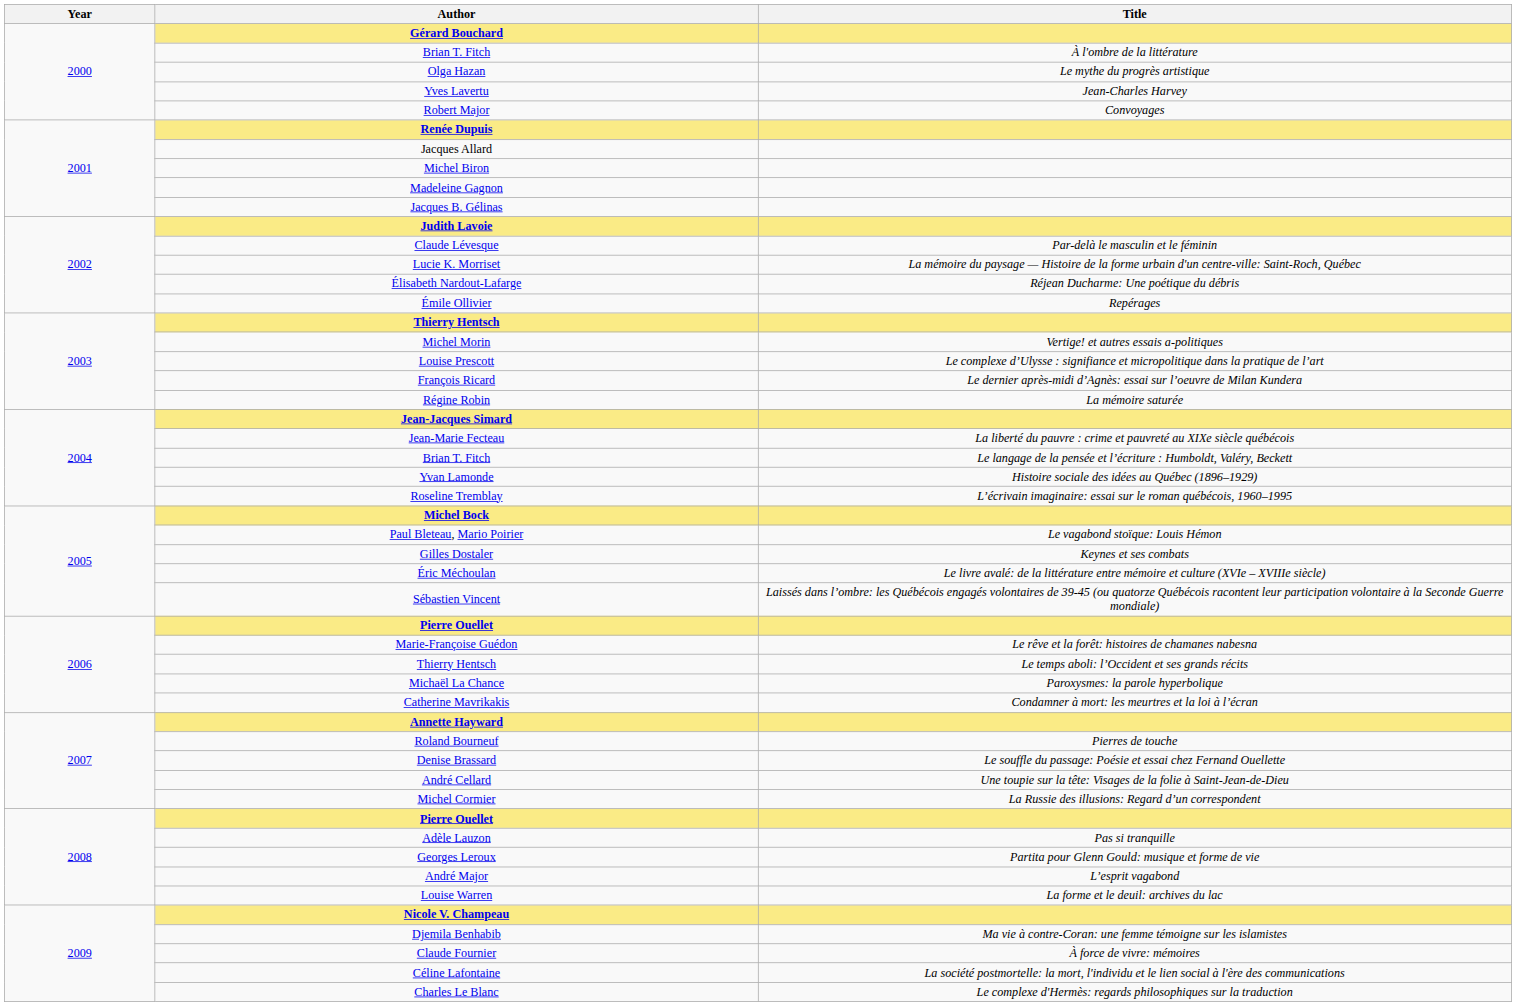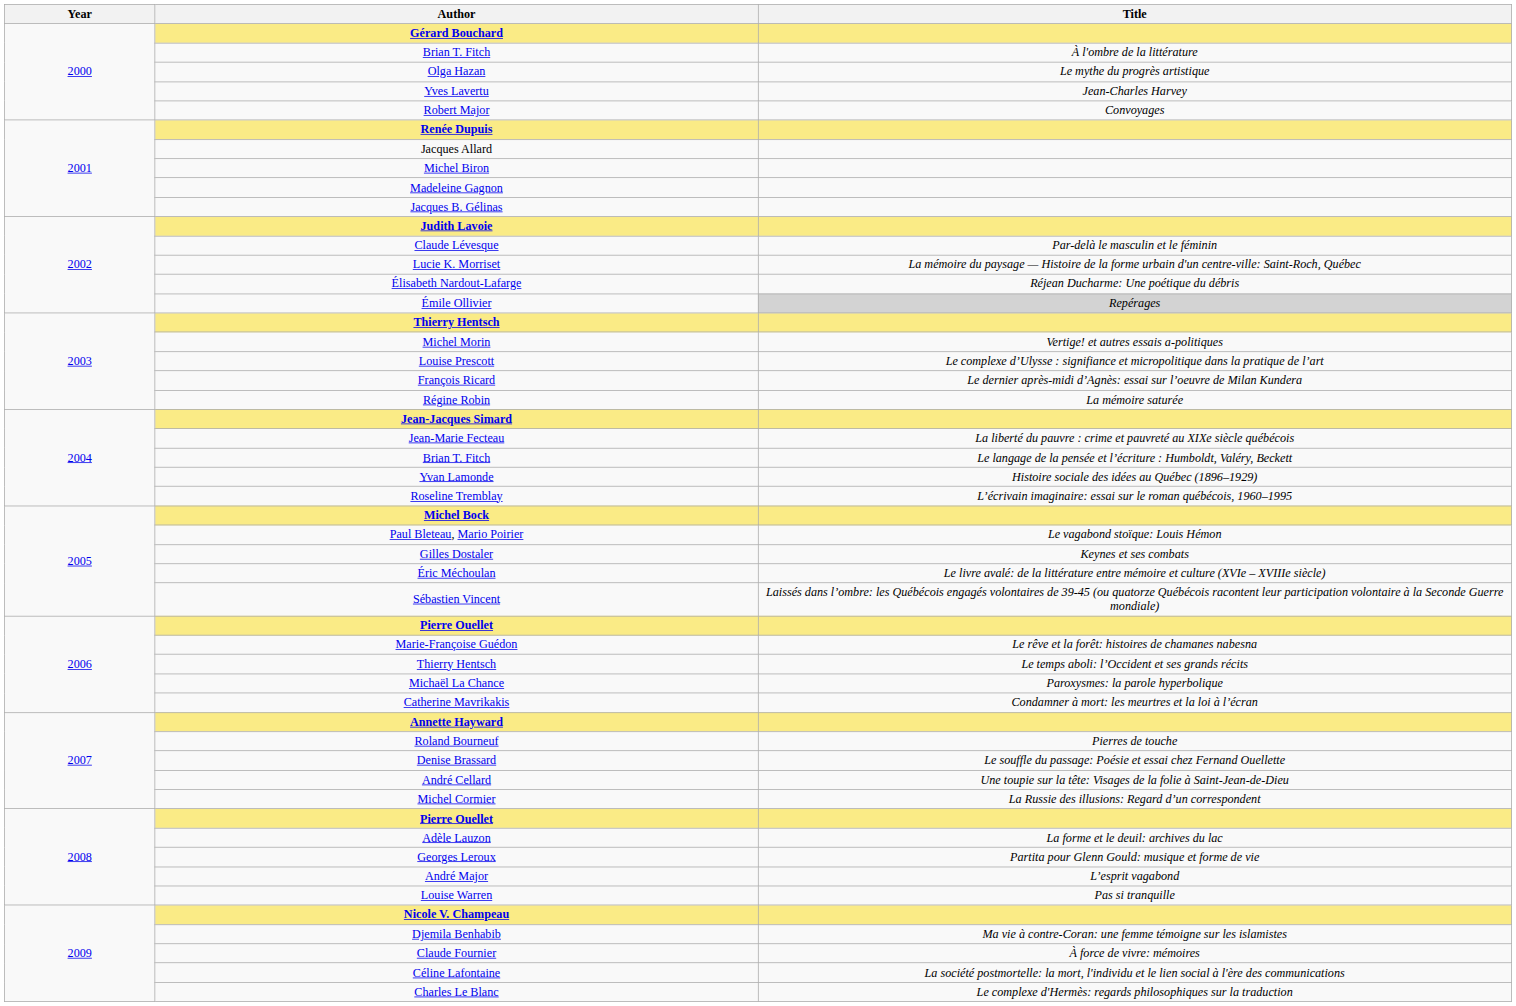Émile Ollivier | Title: no background -> lightgrey background
Adèle Lauzon | Title: Pas si tranquille -> La forme et le deuil: archives du lac
Louise Warren | Title: La forme et le deuil: archives du lac -> Pas si tranquille
